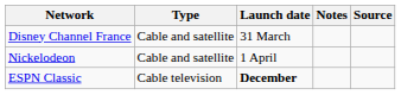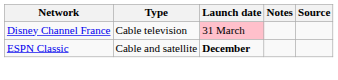Disney Channel France | Type: Cable and satellite -> Cable television
Disney Channel France | Launch date: no background -> pink background
- row: Nickelodeon | Cable and satellite | 1 April
ESPN Classic | Type: Cable television -> Cable and satellite
